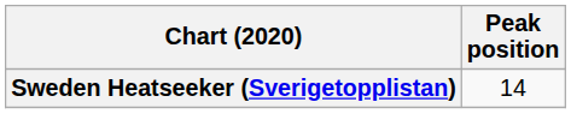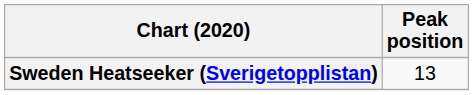Sweden Heatseeker (Sverigetopplistan) | Peak position: 14 -> 13
